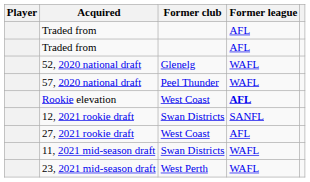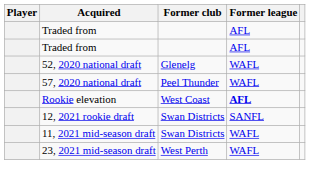- row: 27, 2021 rookie draft | West Coast | AFL
